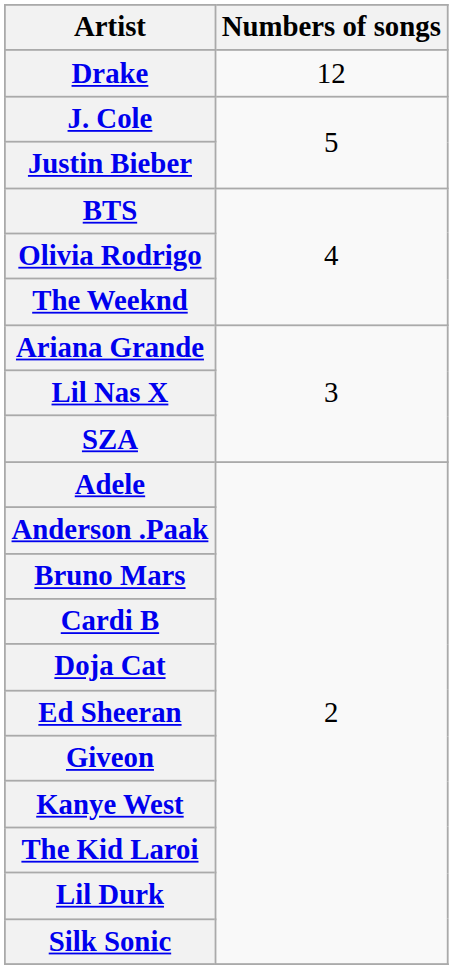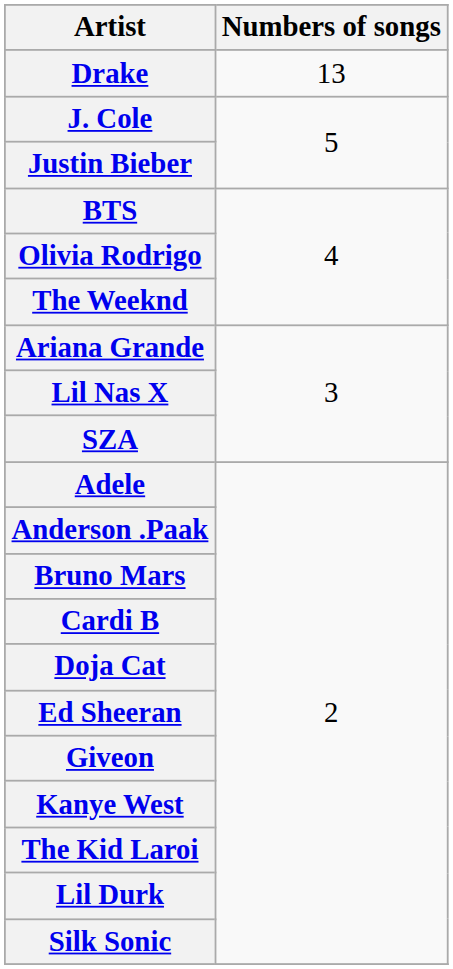Drake | Numbers of songs: 12 -> 13
